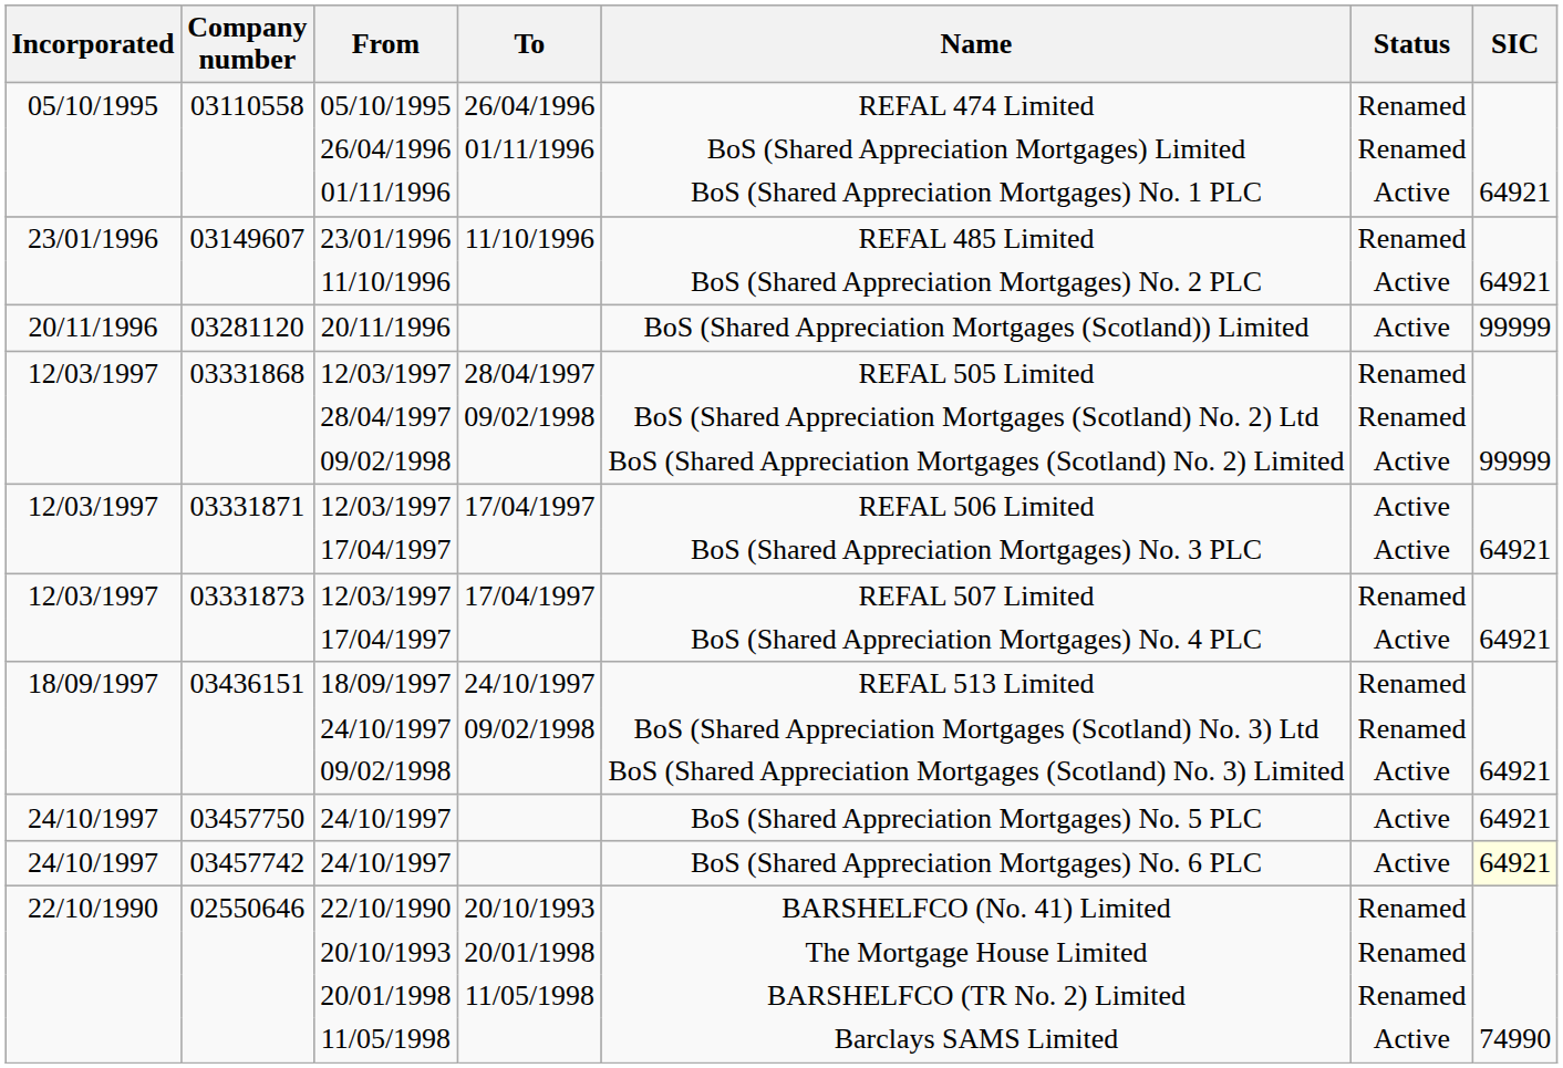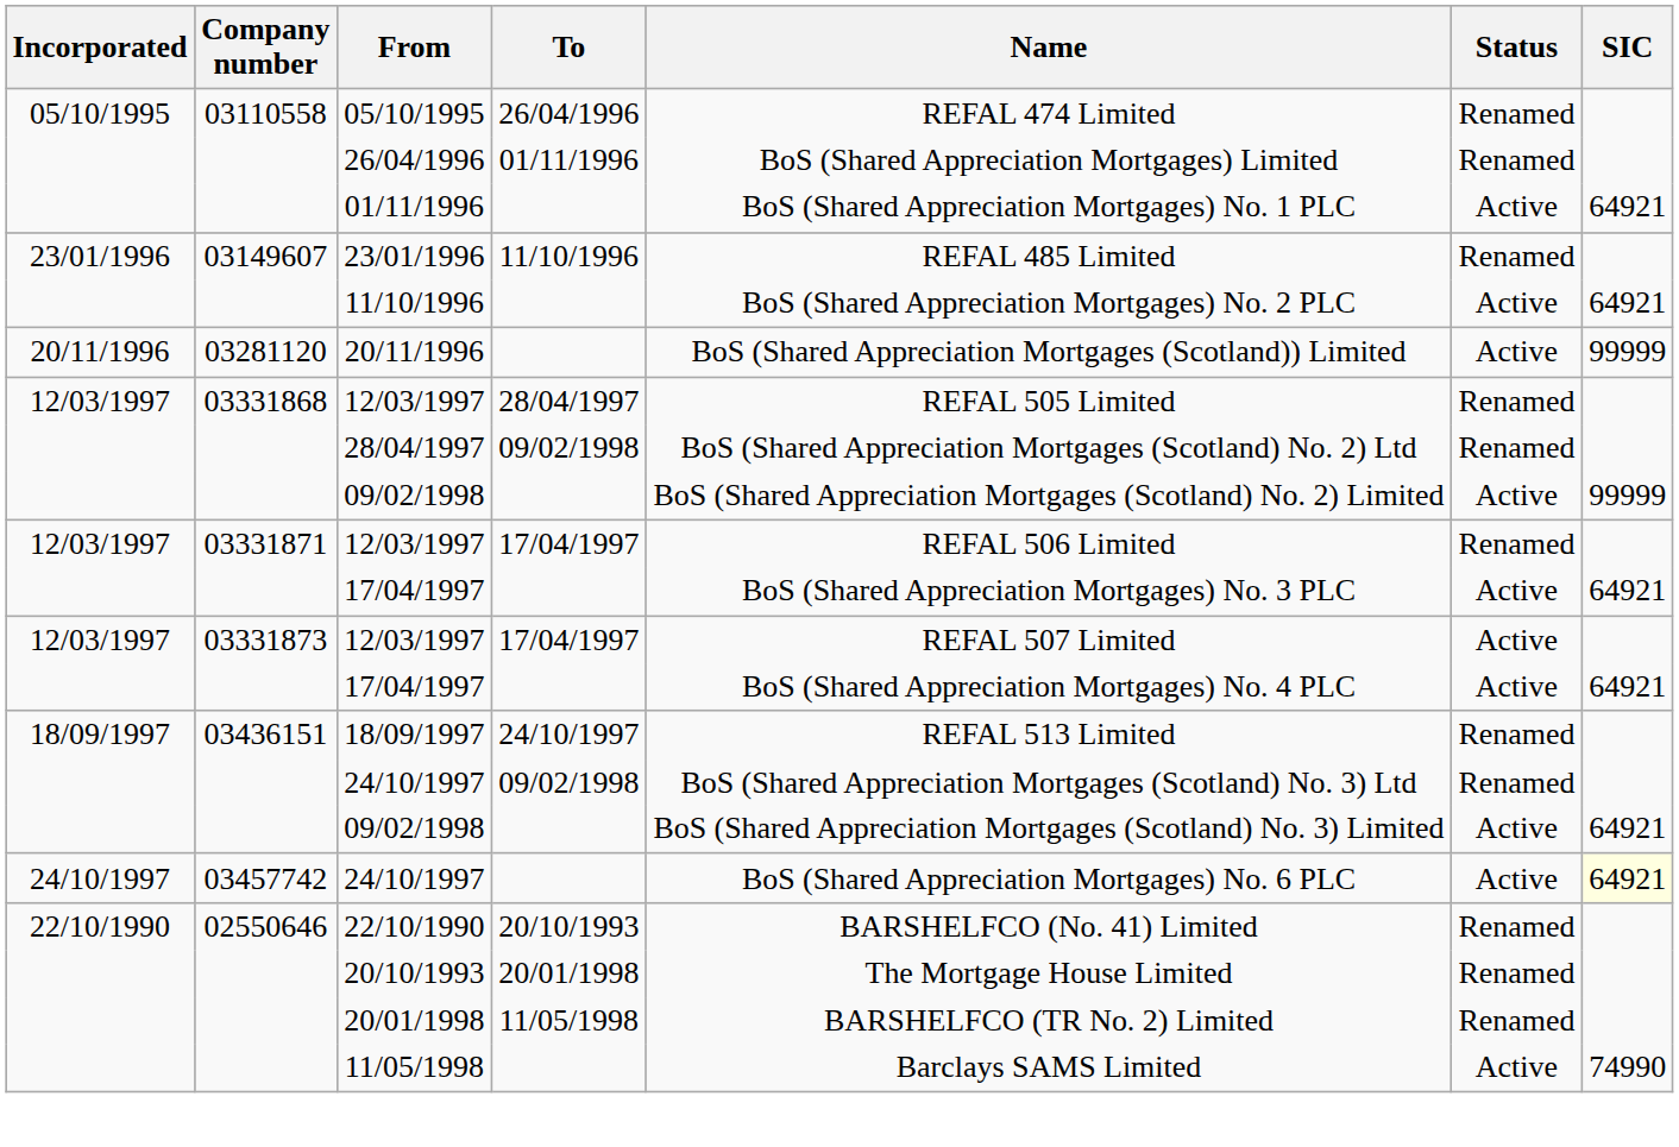03331871 / 12/03/1997 | Status: Active -> Renamed
03331873 / 12/03/1997 | Status: Renamed -> Active
- row: 24/10/1997 | 03457750 | 24/10/1997 | BoS (Shared Appreciation Mortgages) No. 5 PLC | Active | 64921
